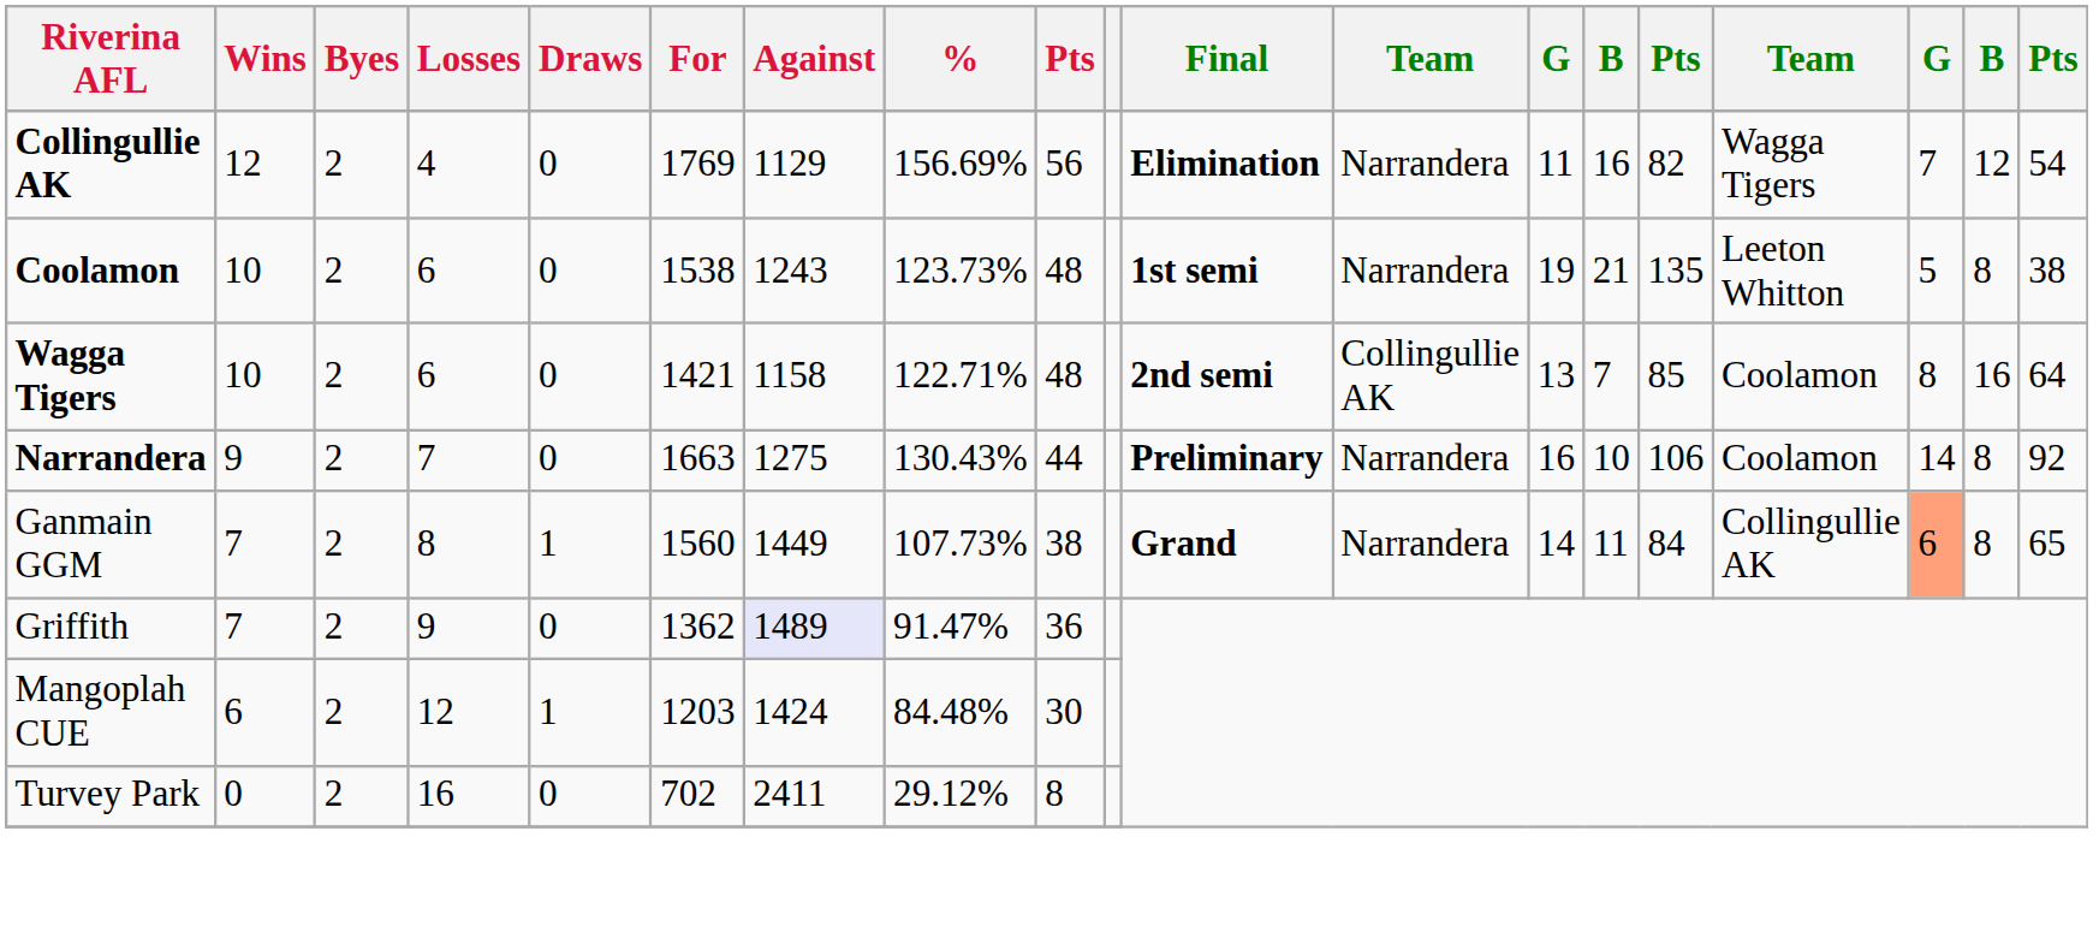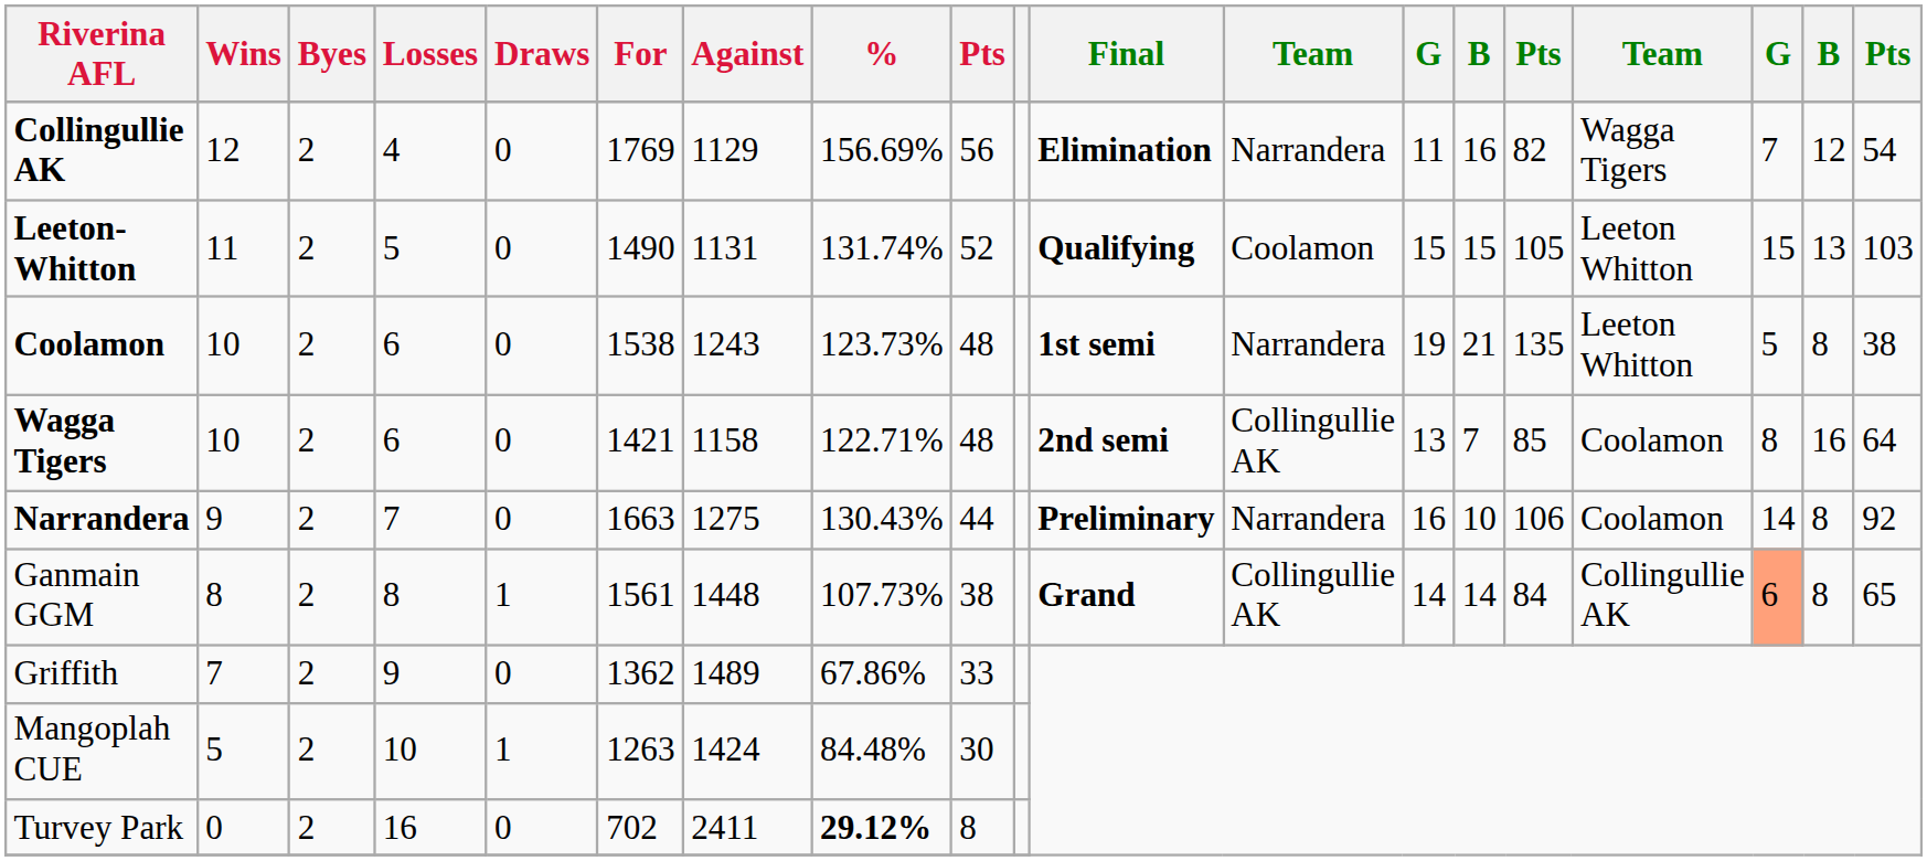+ row: Leeton-Whitton | 11 | 2 | 5 | 0 | 1490 | 1131 | 131.74% | 52 | Qualifying | Coolamon | 15 | 15 | 105 | Leeton Whitton | 15 | 13 | 103
Ganmain GGM | Wins: 7 -> 8
Ganmain GGM | For: 1560 -> 1561
Ganmain GGM | Against: 1449 -> 1448
Ganmain GGM | column 12: Narrandera -> Collingullie AK
Ganmain GGM | column 14: 11 -> 14
Griffith | Against: lavender background -> no background
Griffith | %: 91.47% -> 67.86%
Griffith | column 9: 36 -> 33
Mangoplah CUE | Wins: 6 -> 5
Mangoplah CUE | Losses: 12 -> 10
Mangoplah CUE | For: 1203 -> 1263
Turvey Park | %: normal -> bold
